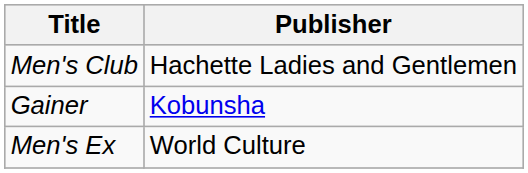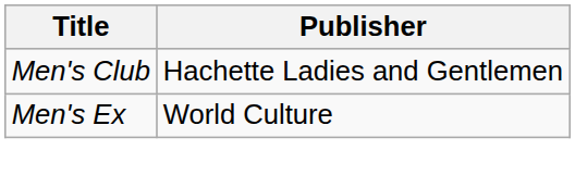- row: Gainer | Kobunsha
